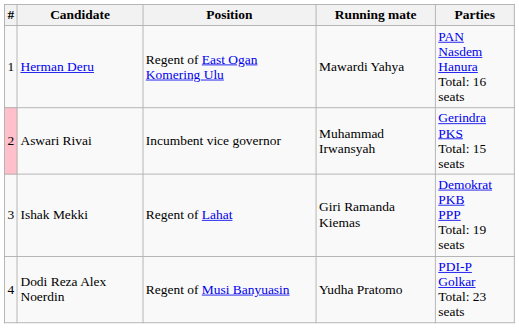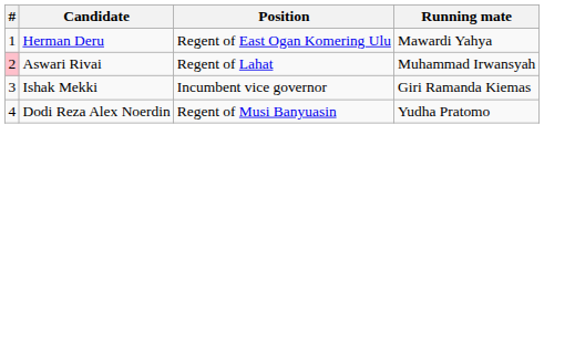- column: Parties | PAN Nasdem Hanura Total: 16 seats | Gerindra PKS Total: 15 seats | Demokrat PKB PPP Total: 19 seats | PDI-P Golkar Total: 23 seats
Aswari Rivai | Position: Incumbent vice governor -> Regent of Lahat
Ishak Mekki | Position: Regent of Lahat -> Incumbent vice governor
